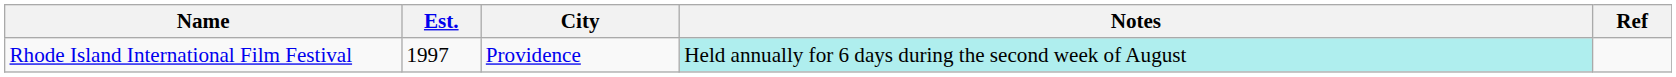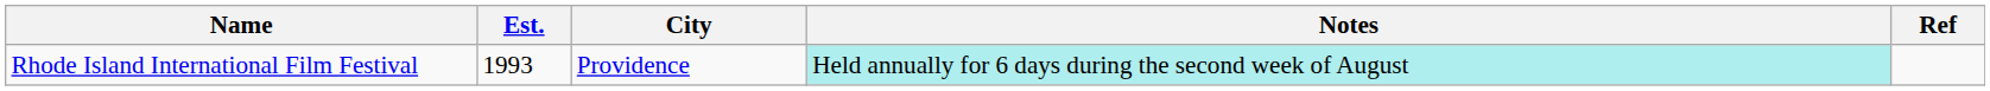Rhode Island International Film Festival | Est.: 1997 -> 1993
